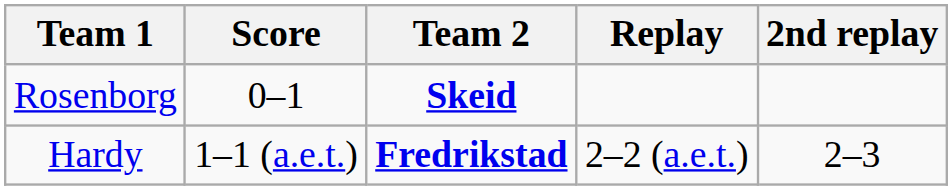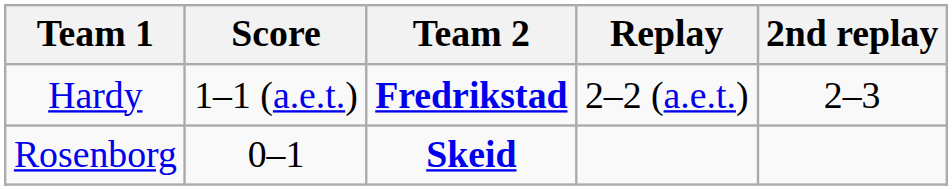rows swapped: Rosenborg <-> Hardy
